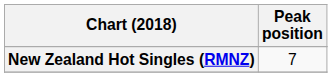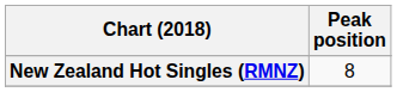New Zealand Hot Singles (RMNZ) | Peak position: 7 -> 8
